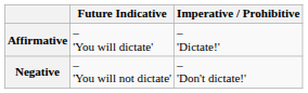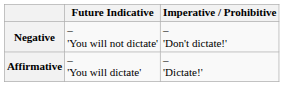rows swapped: Affirmative <-> Negative
